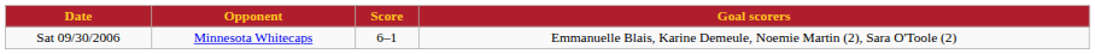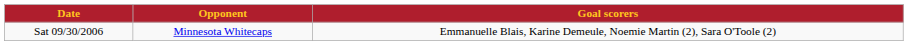- column: Score | 6–1
